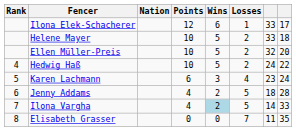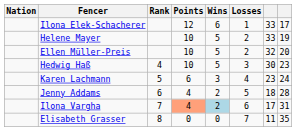columns swapped: Rank <-> Nation
Helene Mayer | column 8: 18 -> 19
Hedwig Haß | Losses: 2 -> 3
Hedwig Haß | column 7: 24 -> 30
Hedwig Haß | column 8: 22 -> 23
Ilona Vargha | Points: no background -> lightsalmon background
Ilona Vargha | Losses: 5 -> 6
Ilona Vargha | column 7: 14 -> 17
Ilona Vargha | column 8: 33 -> 31
